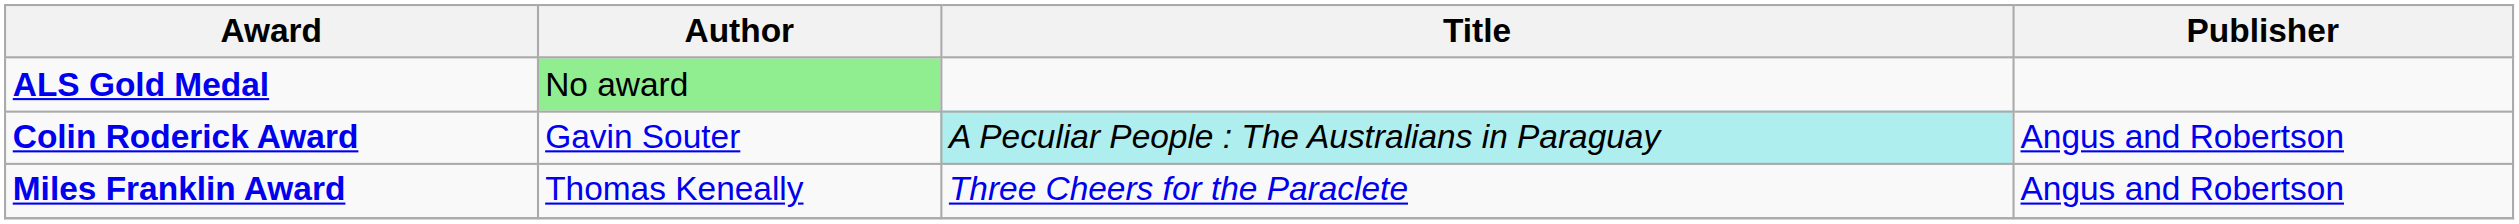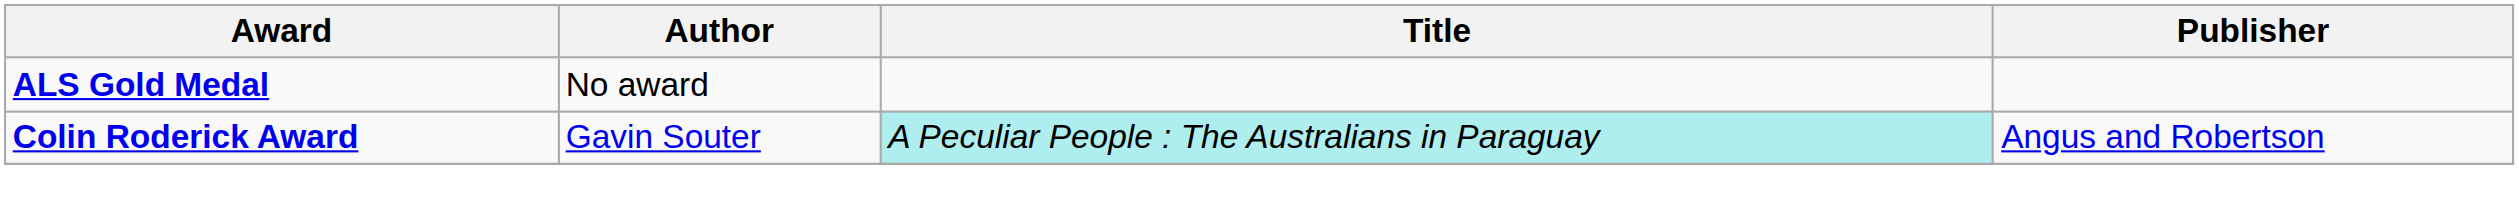ALS Gold Medal | Author: lightgreen background -> no background
- row: Miles Franklin Award | Thomas Keneally | Three Cheers for the Paraclete | Angus and Robertson
